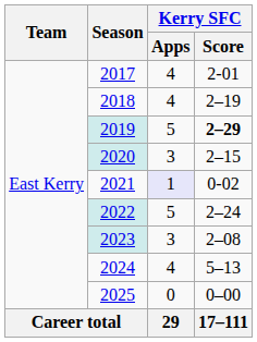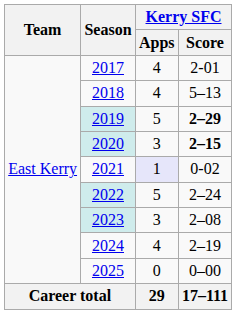2018 | Kerry SFC / Score: 2–19 -> 5–13
2020 | Kerry SFC / Score: normal -> bold
2024 | Kerry SFC / Score: 5–13 -> 2–19
